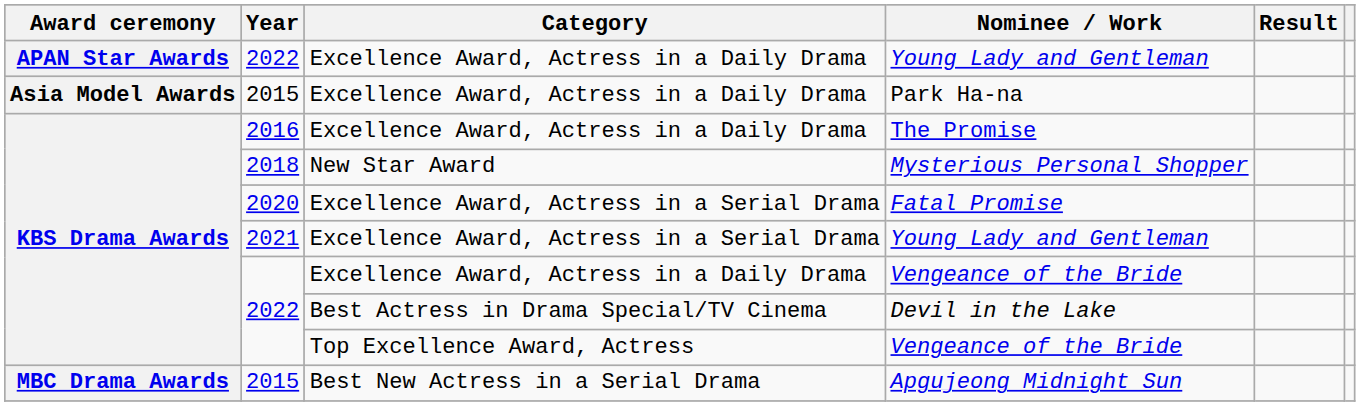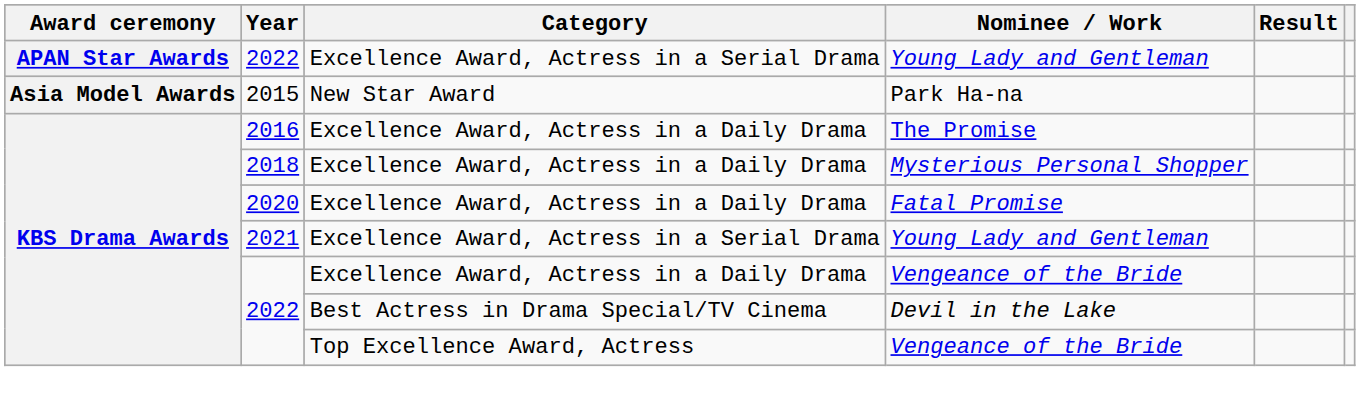2022 / Young Lady and Gentleman | Category: Excellence Award, Actress in a Daily Drama -> Excellence Award, Actress in a Serial Drama
Park Ha-na | Category: Excellence Award, Actress in a Daily Drama -> New Star Award
Mysterious Personal Shopper | Category: New Star Award -> Excellence Award, Actress in a Daily Drama
Fatal Promise | Category: Excellence Award, Actress in a Serial Drama -> Excellence Award, Actress in a Daily Drama
- row: MBC Drama Awards | 2015 | Best New Actress in a Serial Drama | Apgujeong Midnight Sun
